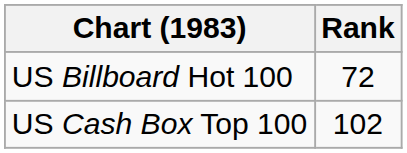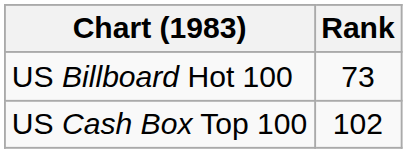US Billboard Hot 100 | Rank: 72 -> 73
